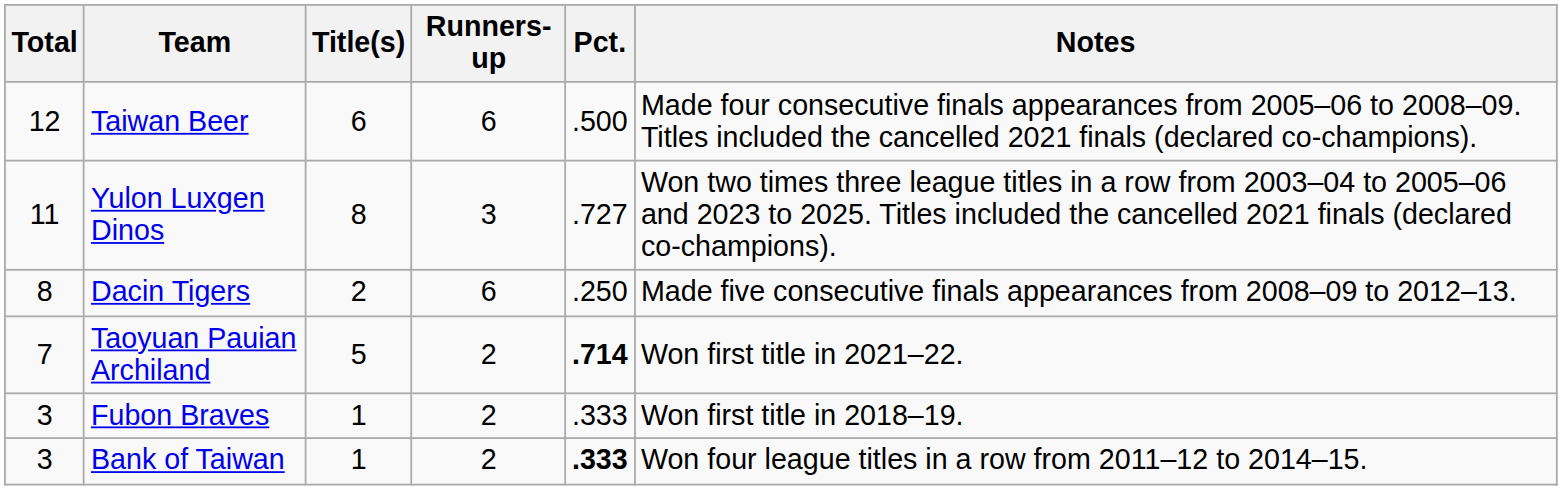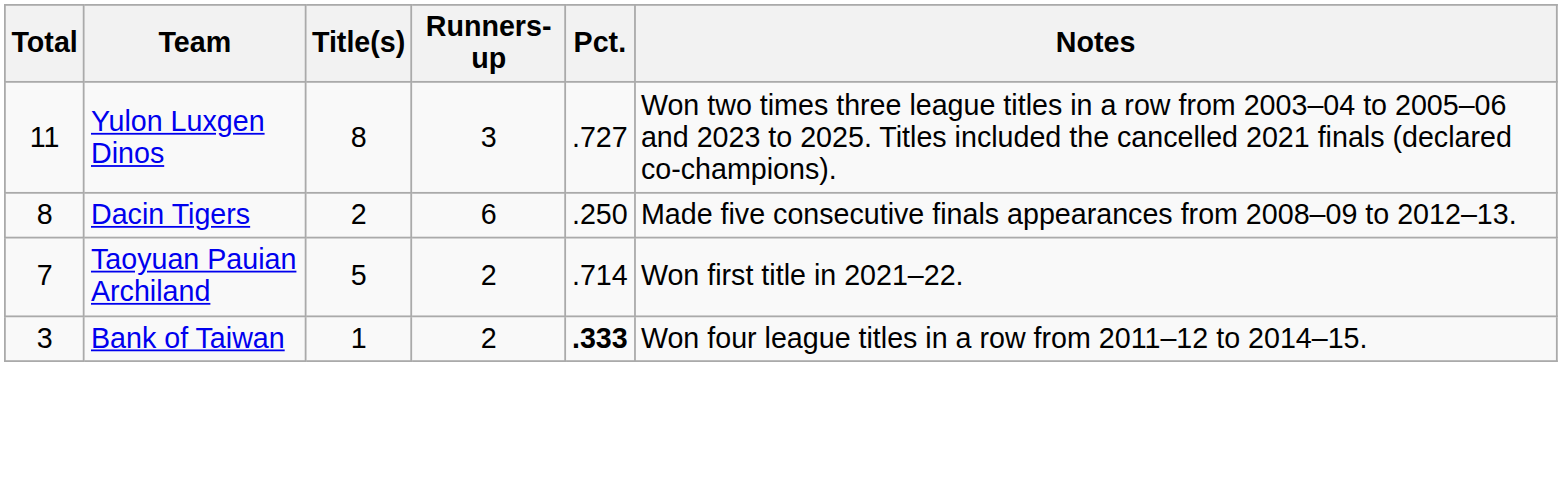- row: 12 | Taiwan Beer | 6 | 6 | .500 | Made four consecutive finals appearances from 2005–06 to 2008–09. Titles included the cancelled 2021 finals (declared co-champions).
Taoyuan Pauian Archiland | Pct.: bold -> normal
- row: 3 | Fubon Braves | 1 | 2 | .333 | Won first title in 2018–19.
